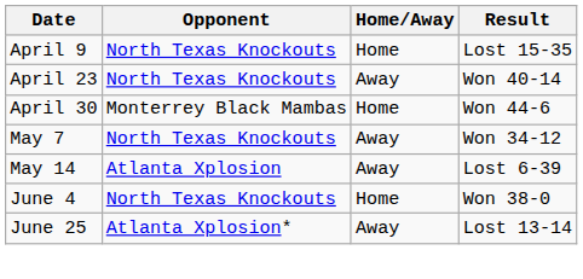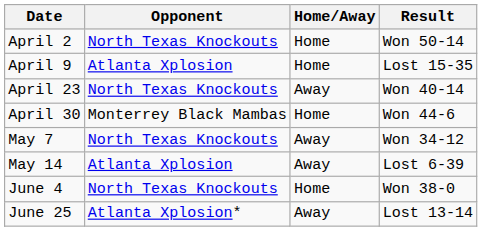+ row: April 2 | North Texas Knockouts | Home | Won 50-14
April 9 | Opponent: North Texas Knockouts -> Atlanta Xplosion
